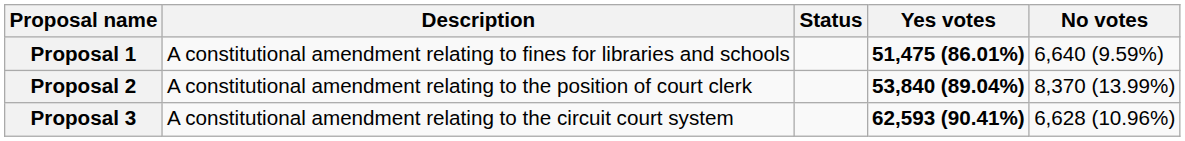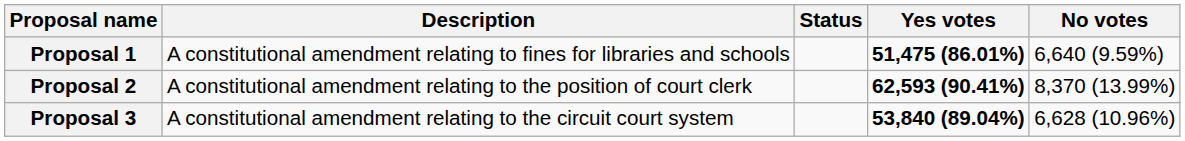Proposal 2 | Yes votes: 53,840 (89.04%) -> 62,593 (90.41%)
Proposal 3 | Yes votes: 62,593 (90.41%) -> 53,840 (89.04%)
